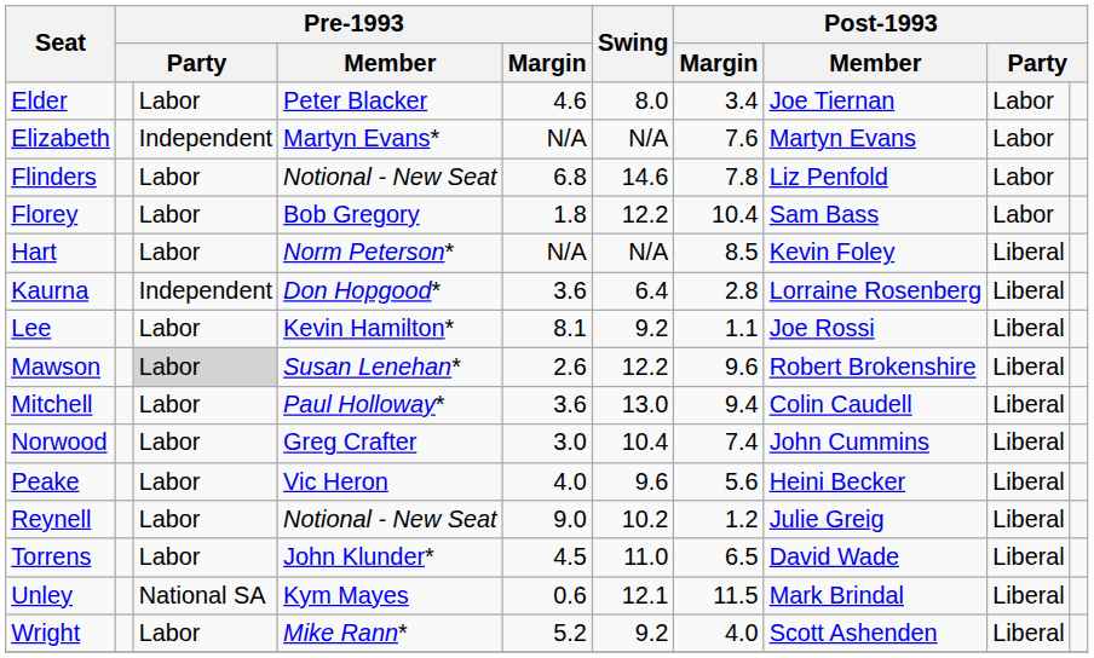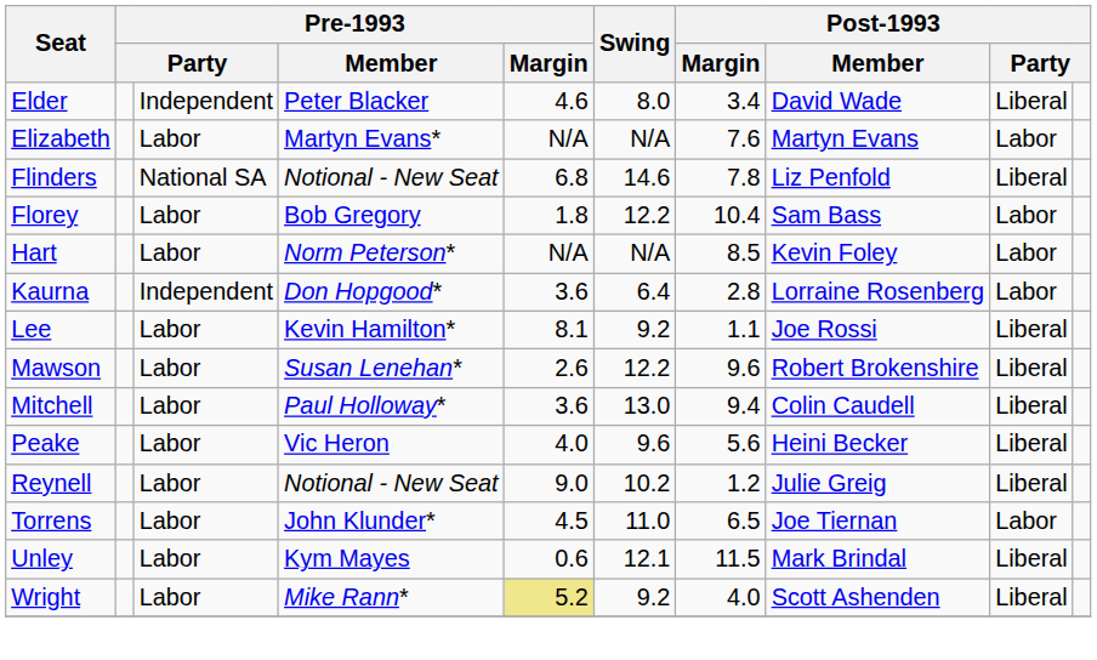Elder | column 3: Labor -> Independent
Elder | Post-1993 / Member: Joe Tiernan -> David Wade
Elder | column 9: Labor -> Liberal
Elizabeth | column 3: Independent -> Labor
Flinders | column 3: Labor -> National SA
Flinders | column 9: Labor -> Liberal
Hart | column 9: Liberal -> Labor
Kaurna | column 9: Liberal -> Labor
Mawson | column 3: lightgrey background -> no background
- row: Norwood | Labor | Greg Crafter | 3.0 | 10.4 | 7.4 | John Cummins | Liberal
Torrens | Post-1993 / Member: David Wade -> Joe Tiernan
Torrens | column 9: Liberal -> Labor
Unley | column 3: National SA -> Labor
Wright | Pre-1993 / Margin: no background -> khaki background
